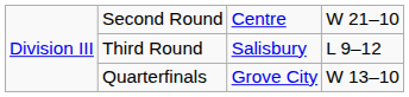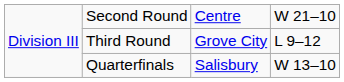Third Round | column 3: Salisbury -> Grove City
Quarterfinals | column 3: Grove City -> Salisbury
